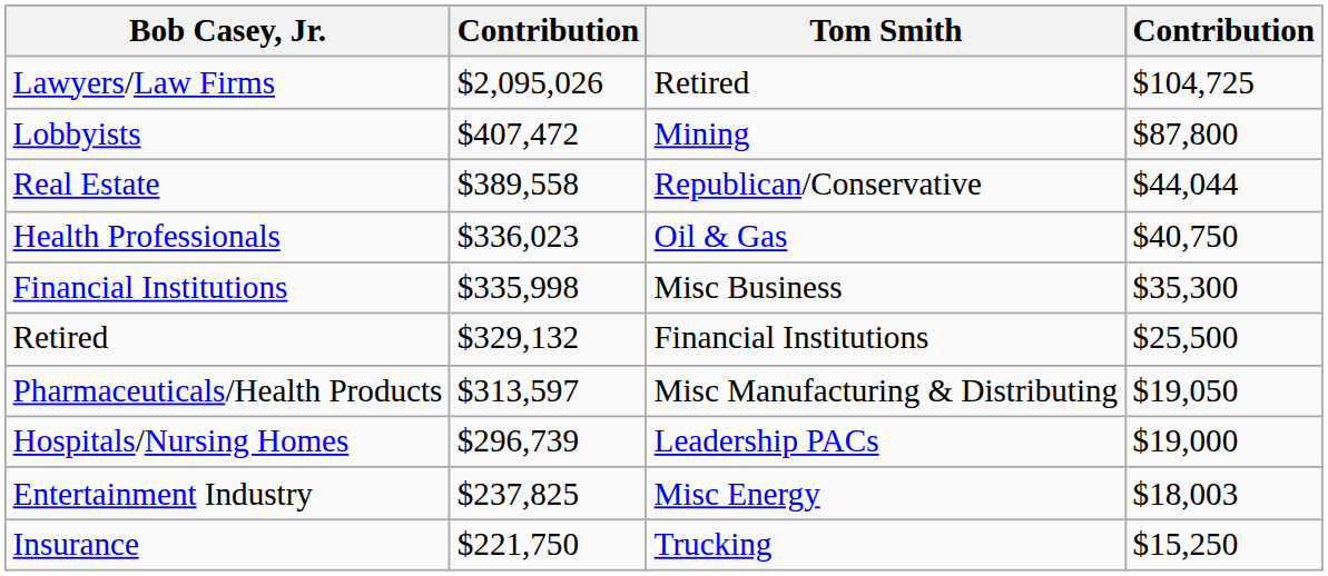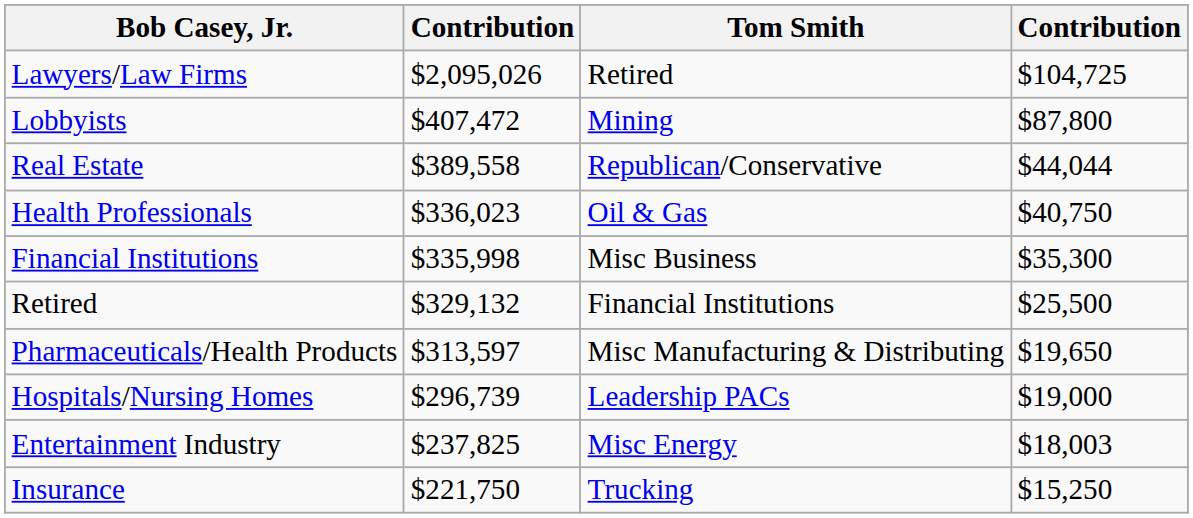Pharmaceuticals/Health Products | column 4: $19,050 -> $19,650
